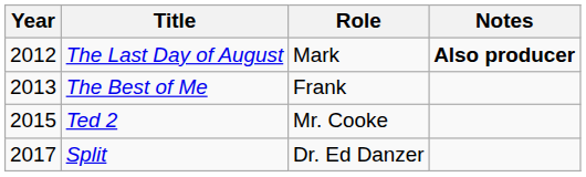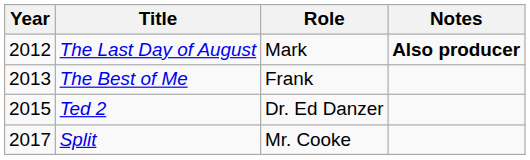Ted 2 | Role: Mr. Cooke -> Dr. Ed Danzer
Split | Role: Dr. Ed Danzer -> Mr. Cooke
